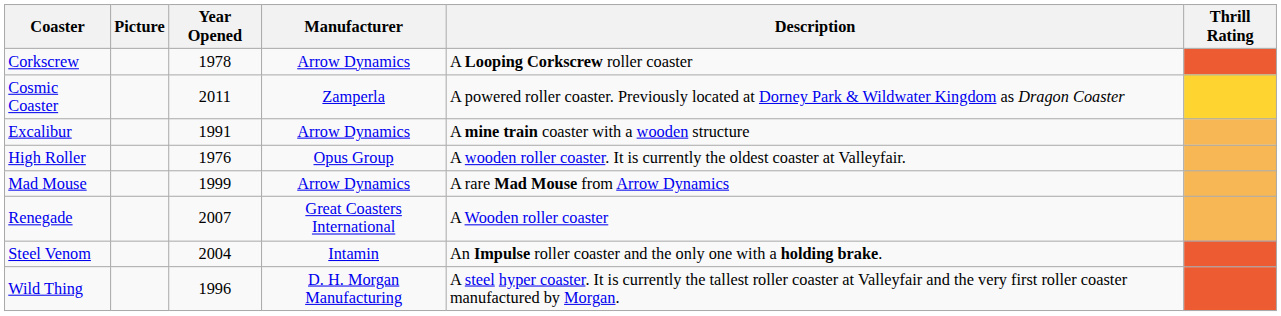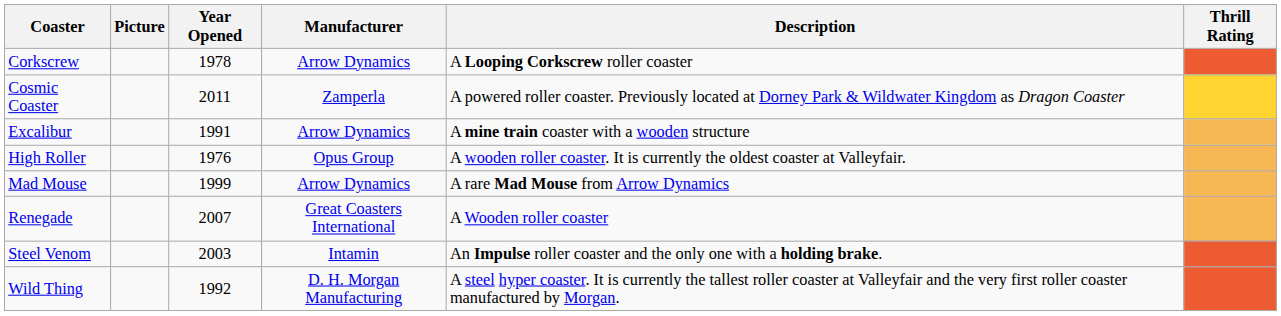Steel Venom | Year Opened: 2004 -> 2003
Wild Thing | Year Opened: 1996 -> 1992
